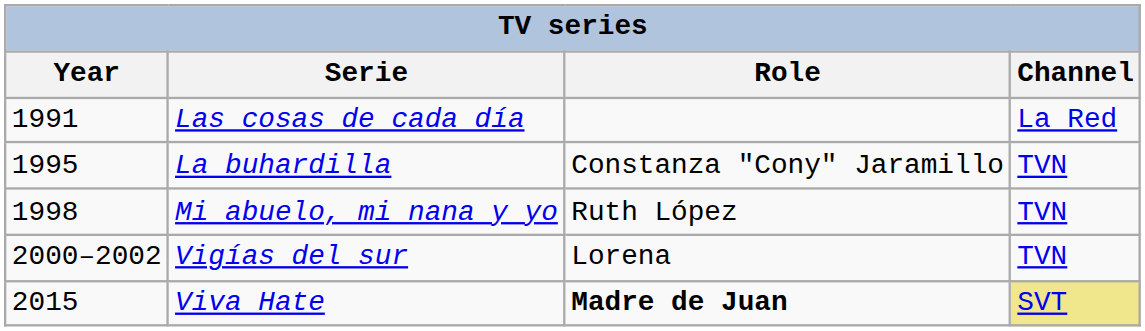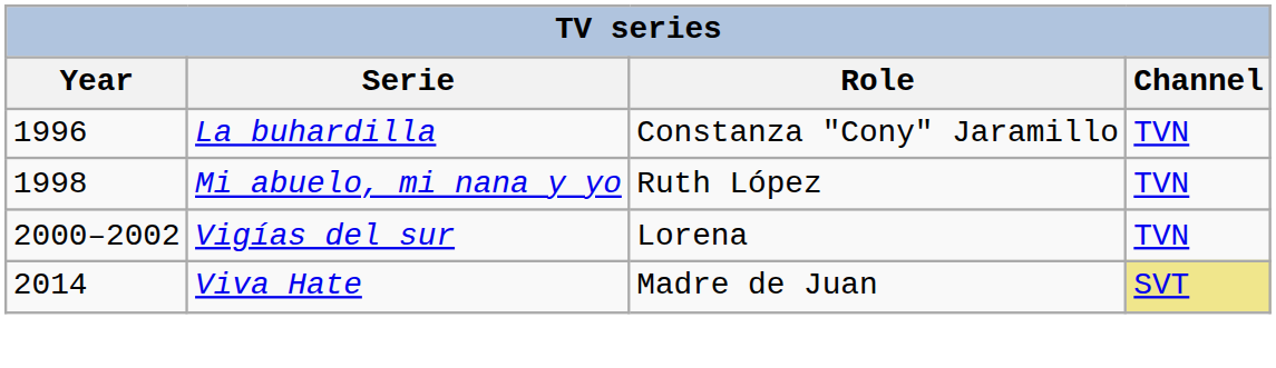- row: 1991 | Las cosas de cada día | La Red
La buhardilla | Year: 1995 -> 1996
Viva Hate | Year: 2015 -> 2014
Viva Hate | Role: bold -> normal
